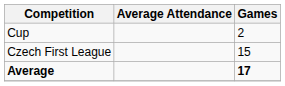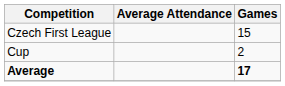rows swapped: Czech First League <-> Cup
